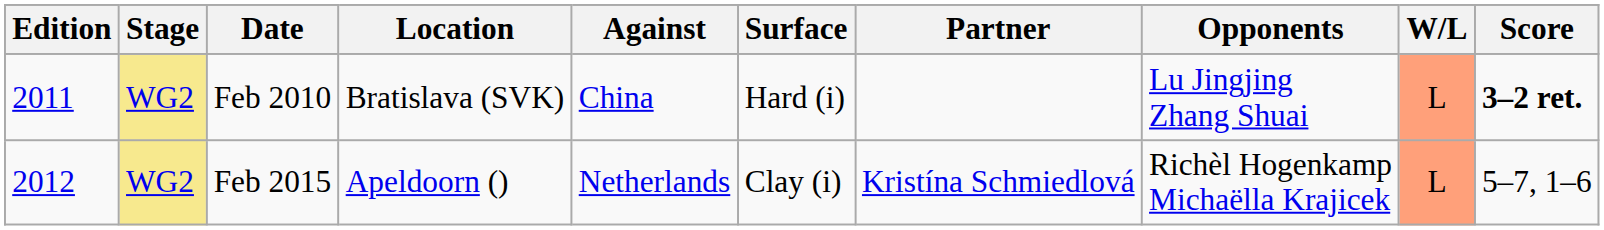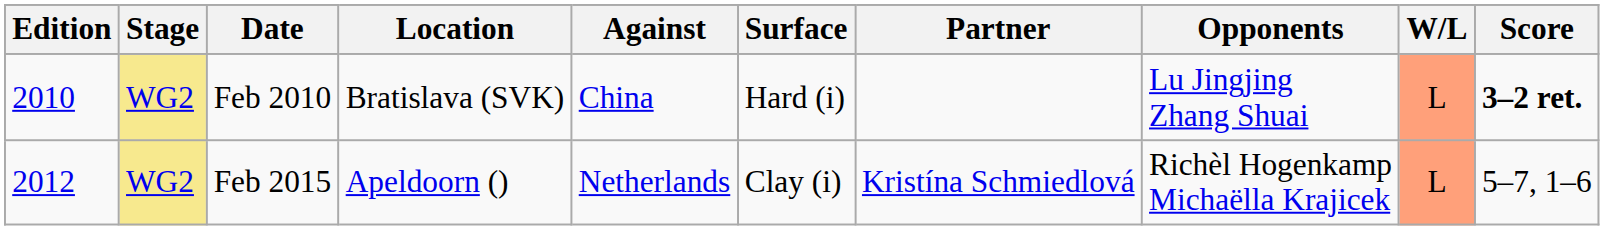Feb 2010 | Edition: 2011 -> 2010
